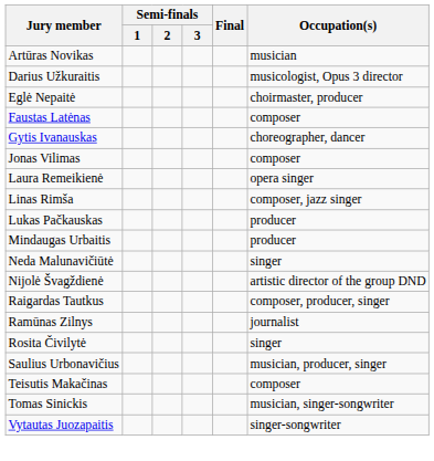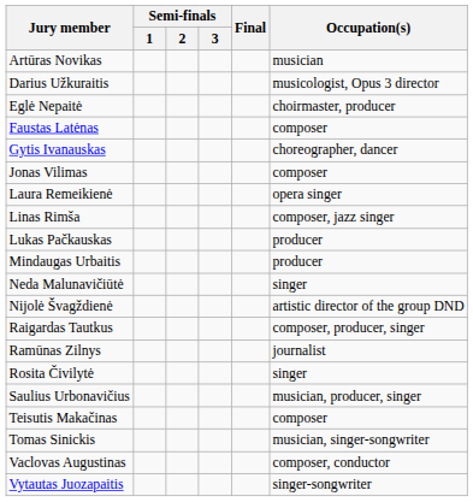+ row: Vaclovas Augustinas | composer, conductor
